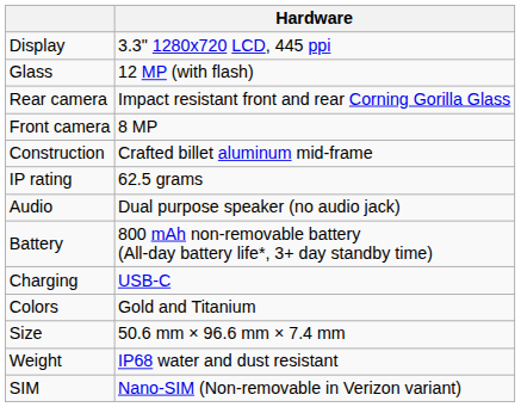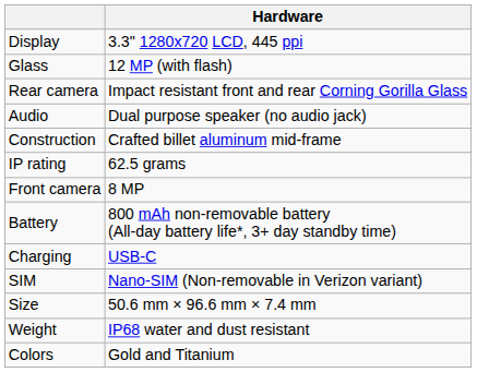rows swapped: Front camera <-> Audio
rows swapped: SIM <-> Colors
